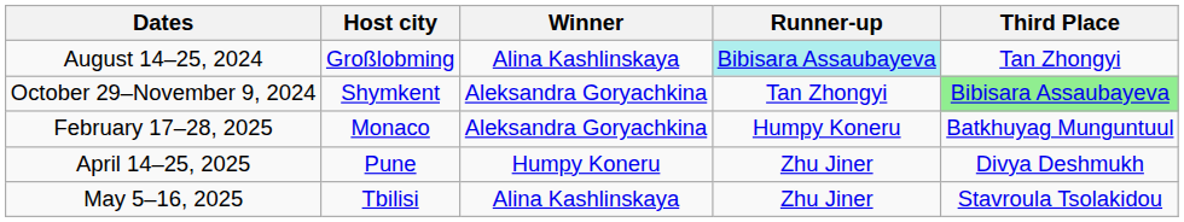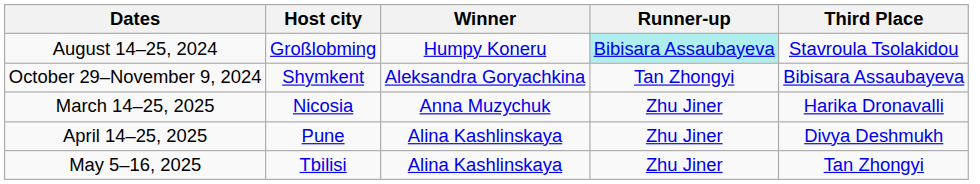August 14–25, 2024 | Winner: Alina Kashlinskaya -> Humpy Koneru
August 14–25, 2024 | Third Place: Tan Zhongyi -> Stavroula Tsolakidou
October 29–November 9, 2024 | Third Place: lightgreen background -> no background
- row: February 17–28, 2025 | Monaco | Aleksandra Goryachkina | Humpy Koneru | Batkhuyag Munguntuul
+ row: March 14–25, 2025 | Nicosia | Anna Muzychuk | Zhu Jiner | Harika Dronavalli
April 14–25, 2025 | Winner: Humpy Koneru -> Alina Kashlinskaya
May 5–16, 2025 | Third Place: Stavroula Tsolakidou -> Tan Zhongyi
